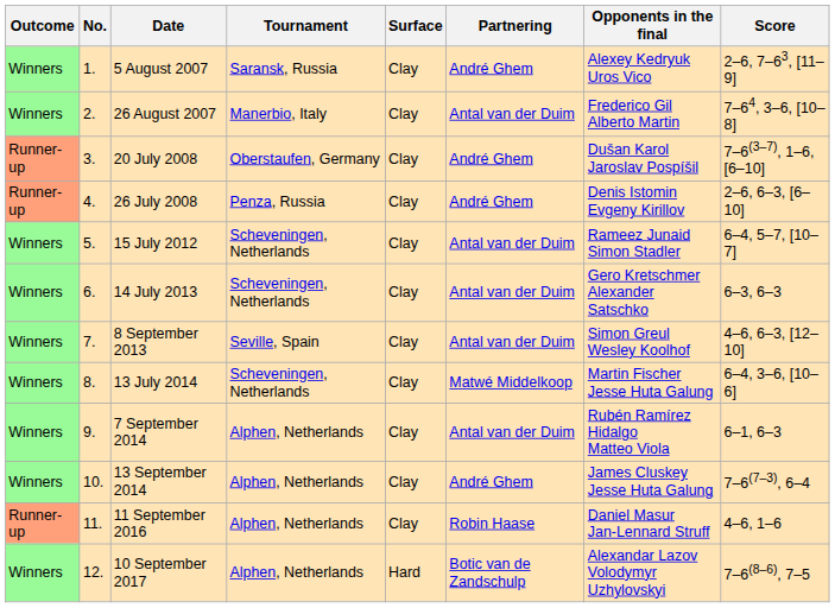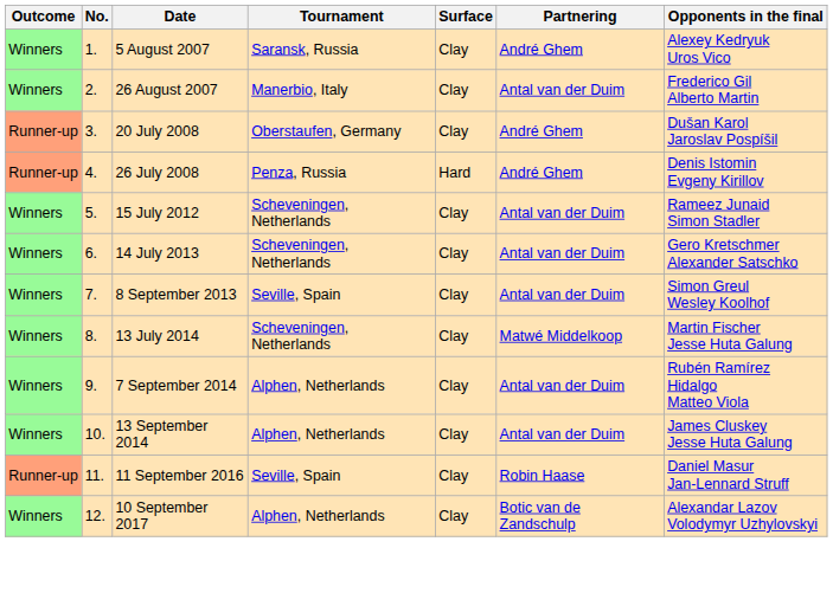- column: Score | 2–6, 7–63, [11–9] | 7–64, 3–6, [10–8] | 7–6(3–7), 1–6, [6–10] | 2–6, 6–3, [6–10] | 6–4, 5–7, [10–7] | 6–3, 6–3 | 4–6, 6–3, [12–10] | 6–4, 3–6, [10–6] | 6–1, 6–3 | 7–6(7–3), 6–4 | 4–6, 1–6 | 7–6(8–6), 7–5
26 July 2008 | Surface: Clay -> Hard
13 September 2014 | Partnering: André Ghem -> Antal van der Duim
11 September 2016 | Tournament: Alphen, Netherlands -> Seville, Spain
10 September 2017 | Surface: Hard -> Clay
